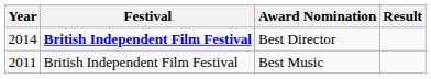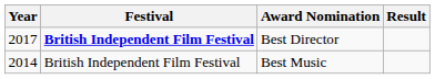Best Director | Year: 2014 -> 2017
Best Music | Year: 2011 -> 2014
